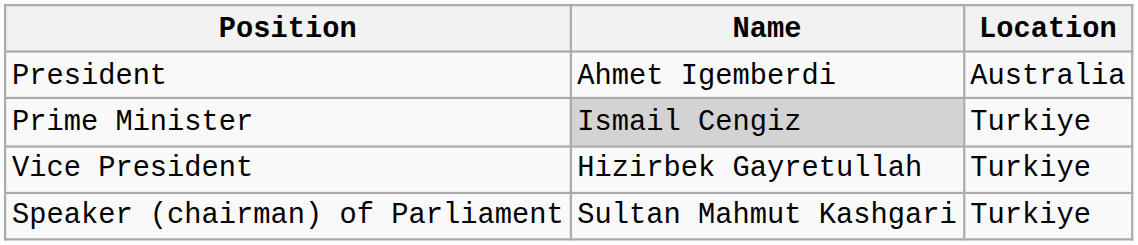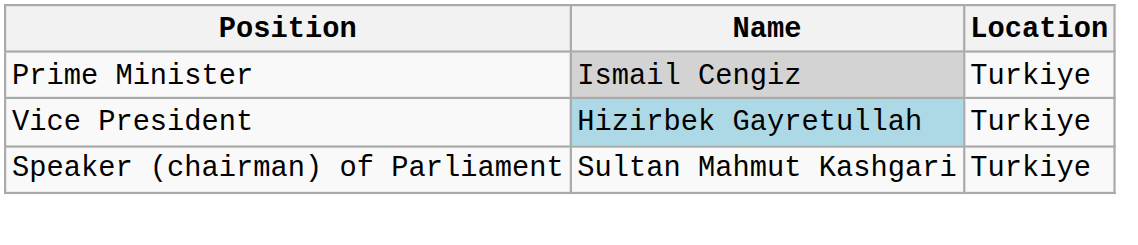- row: President | Ahmet Igemberdi | Australia
Vice President | Name: no background -> lightblue background
